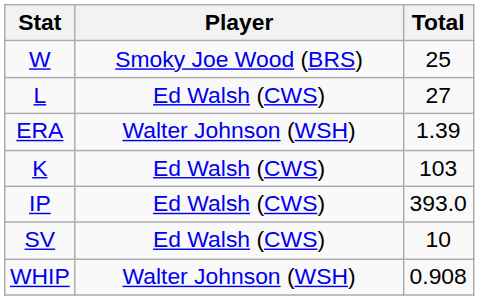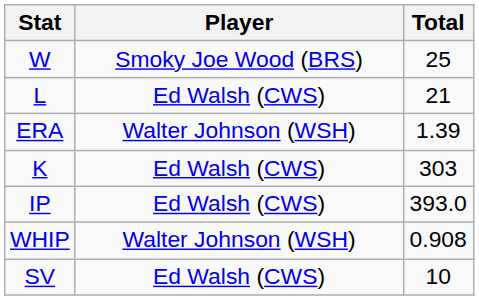L | Total: 27 -> 21
K | Total: 103 -> 303
rows swapped: SV <-> WHIP
